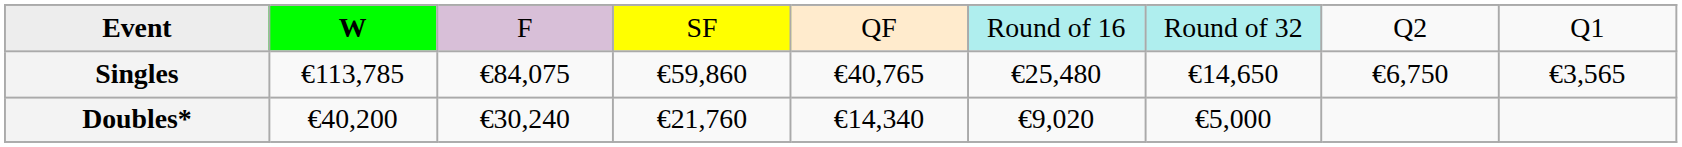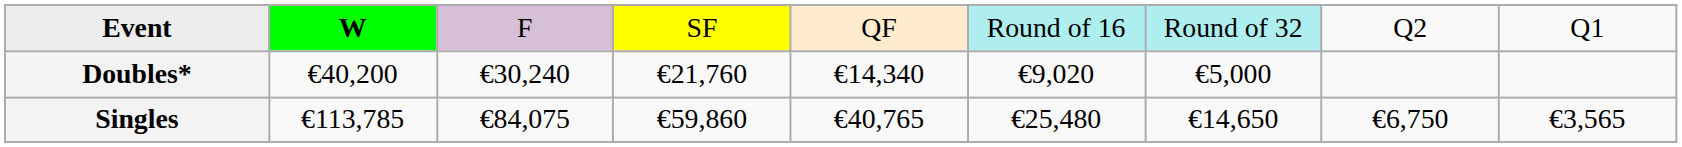rows swapped: Singles <-> Doubles*
